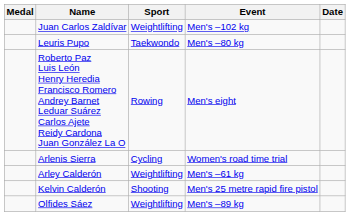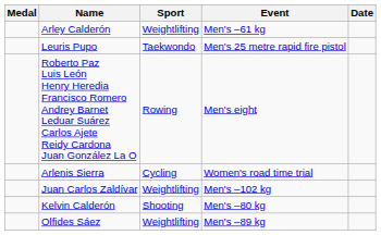rows swapped: Arley Calderón <-> Juan Carlos Zaldívar
Leuris Pupo | Event: Men's –80 kg -> Men's 25 metre rapid fire pistol
Kelvin Calderón | Event: Men's 25 metre rapid fire pistol -> Men's –80 kg
